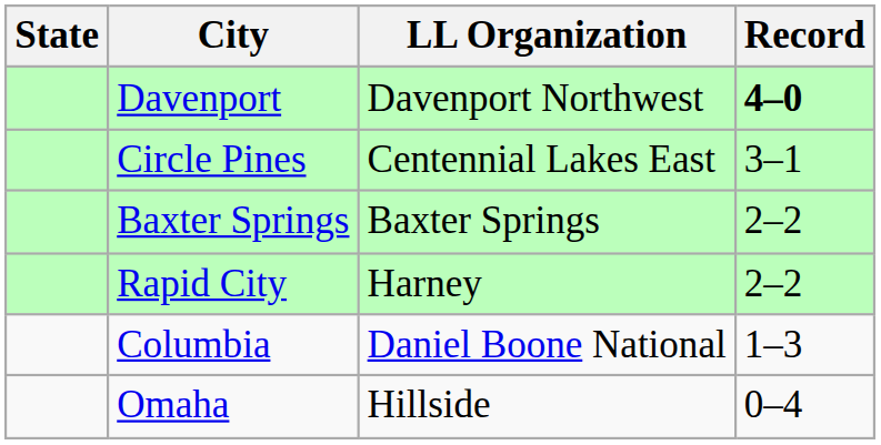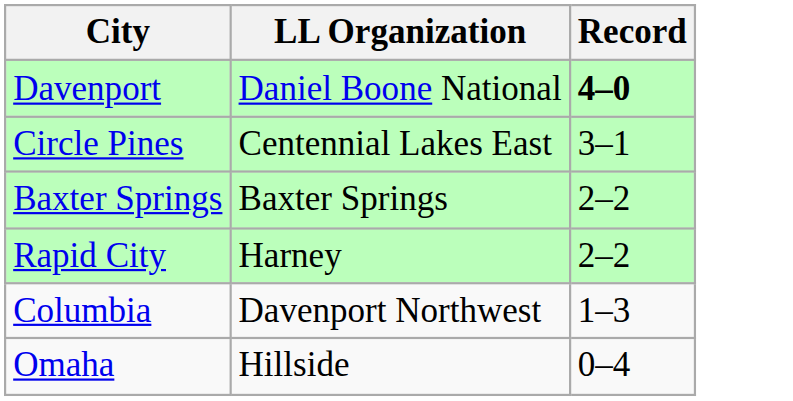- column: State
Davenport | LL Organization: Davenport Northwest -> Daniel Boone National
Columbia | LL Organization: Daniel Boone National -> Davenport Northwest
